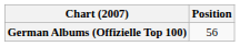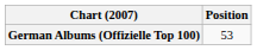German Albums (Offizielle Top 100) | Position: 56 -> 53
